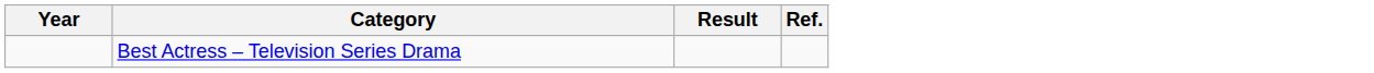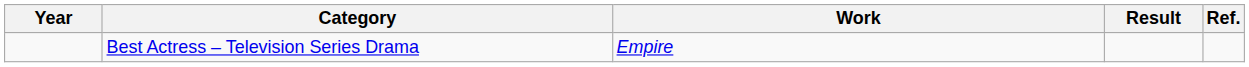+ column: Work | Empire
